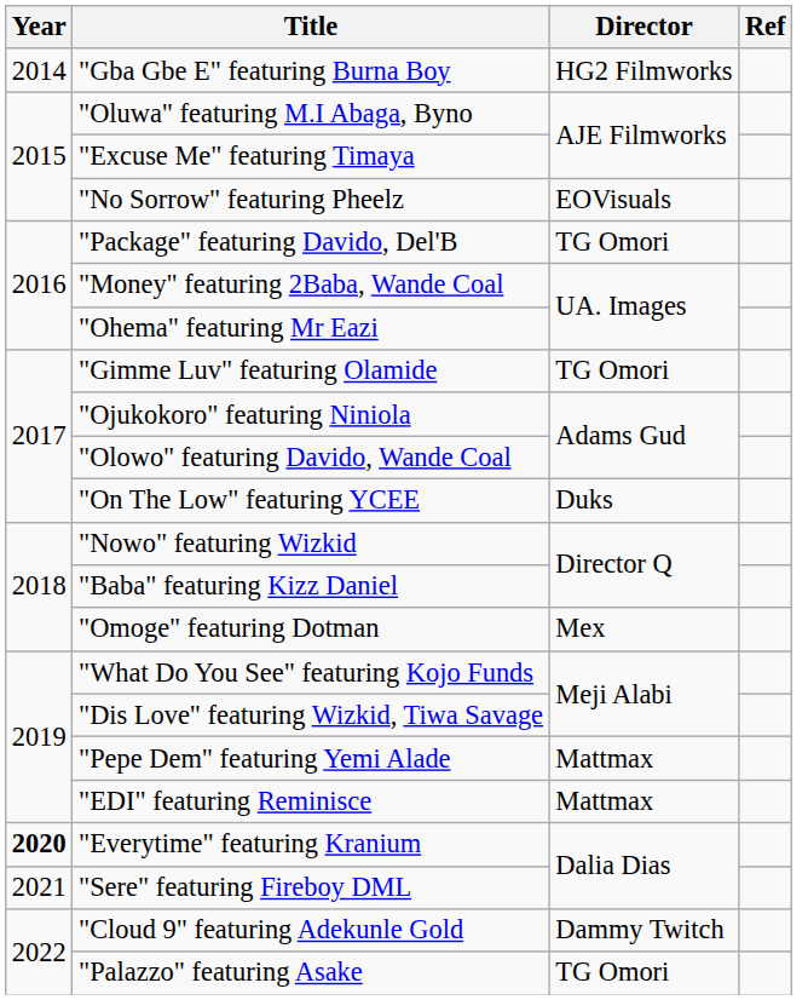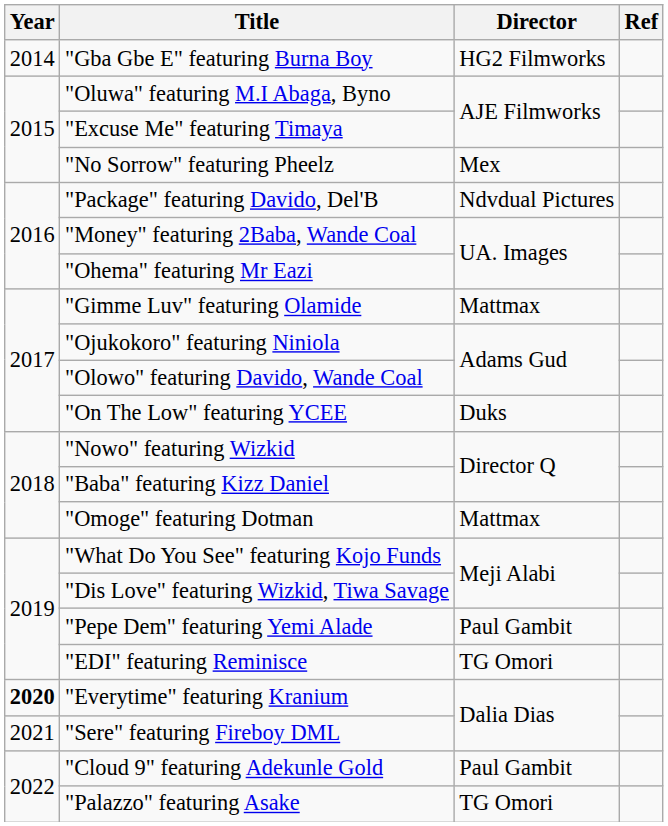"No Sorrow" featuring Pheelz | Director: EOVisuals -> Mex
"Package" featuring Davido, Del'B | Director: TG Omori -> Ndvdual Pictures
"Gimme Luv" featuring Olamide | Director: TG Omori -> Mattmax
"Omoge" featuring Dotman | Director: Mex -> Mattmax
"Pepe Dem" featuring Yemi Alade | Director: Mattmax -> Paul Gambit
"EDI" featuring Reminisce | Director: Mattmax -> TG Omori
"Cloud 9" featuring Adekunle Gold | Director: Dammy Twitch -> Paul Gambit
